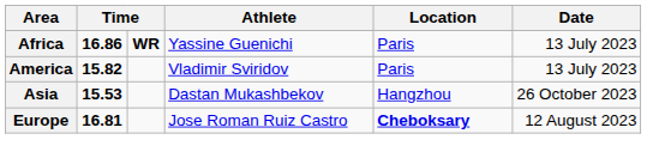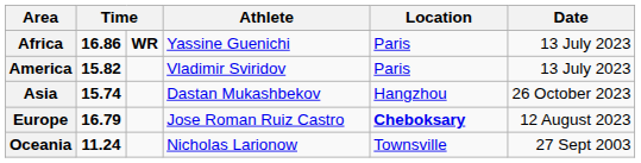Asia | column 2: 15.53 -> 15.74
Europe | column 2: 16.81 -> 16.79
+ row: Oceania | 11.24 | Nicholas Larionow | Townsville | 27 Sept 2003
